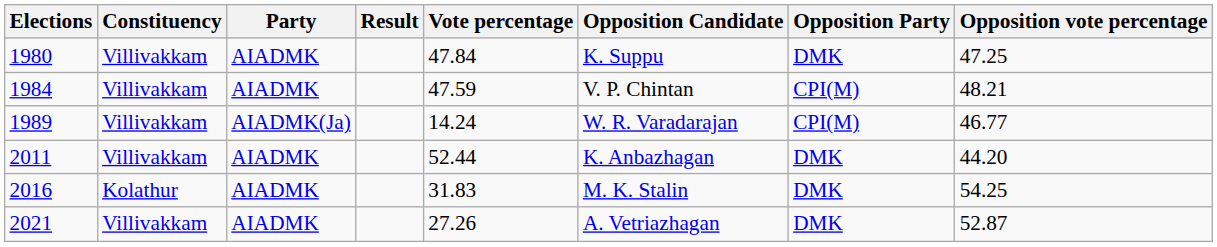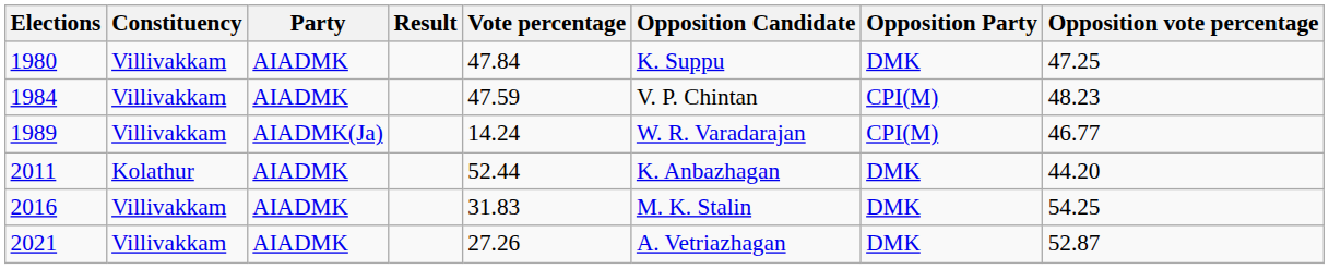1984 | Opposition vote percentage: 48.21 -> 48.23
2011 | Constituency: Villivakkam -> Kolathur
2016 | Constituency: Kolathur -> Villivakkam
